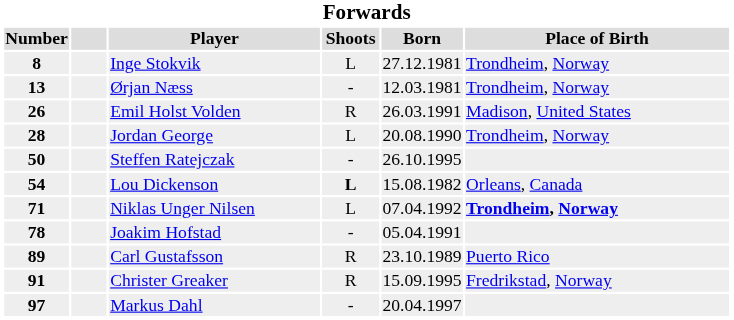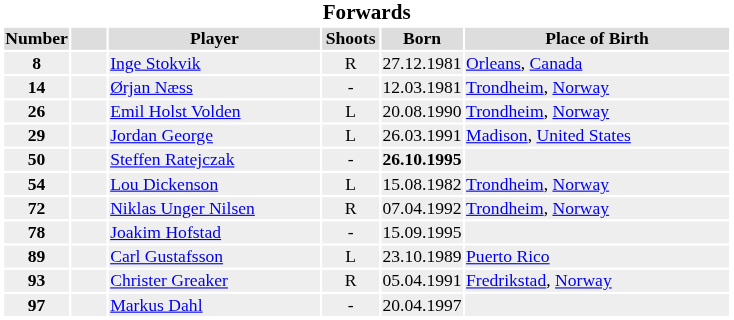Inge Stokvik | Shoots: L -> R
Inge Stokvik | Place of Birth: Trondheim, Norway -> Orleans, Canada
Ørjan Næss | Number: 13 -> 14
Emil Holst Volden | Shoots: R -> L
Emil Holst Volden | Born: 26.03.1991 -> 20.08.1990
Emil Holst Volden | Place of Birth: Madison, United States -> Trondheim, Norway
Jordan George | Number: 28 -> 29
Jordan George | Born: 20.08.1990 -> 26.03.1991
Jordan George | Place of Birth: Trondheim, Norway -> Madison, United States
Steffen Ratejczak | Born: normal -> bold
Lou Dickenson | Shoots: bold -> normal
Lou Dickenson | Place of Birth: Orleans, Canada -> Trondheim, Norway
Niklas Unger Nilsen | Number: 71 -> 72
Niklas Unger Nilsen | Shoots: L -> R
Niklas Unger Nilsen | Place of Birth: bold -> normal
Joakim Hofstad | Born: 05.04.1991 -> 15.09.1995
Carl Gustafsson | Shoots: R -> L
Christer Greaker | Number: 91 -> 93
Christer Greaker | Born: 15.09.1995 -> 05.04.1991
